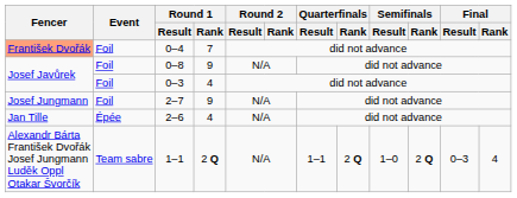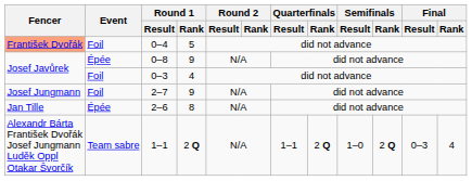0–4 | Round 1 / Rank: 7 -> 5
0–8 | Event: Foil -> Épée
2–6 | Round 1 / Rank: 4 -> 8
